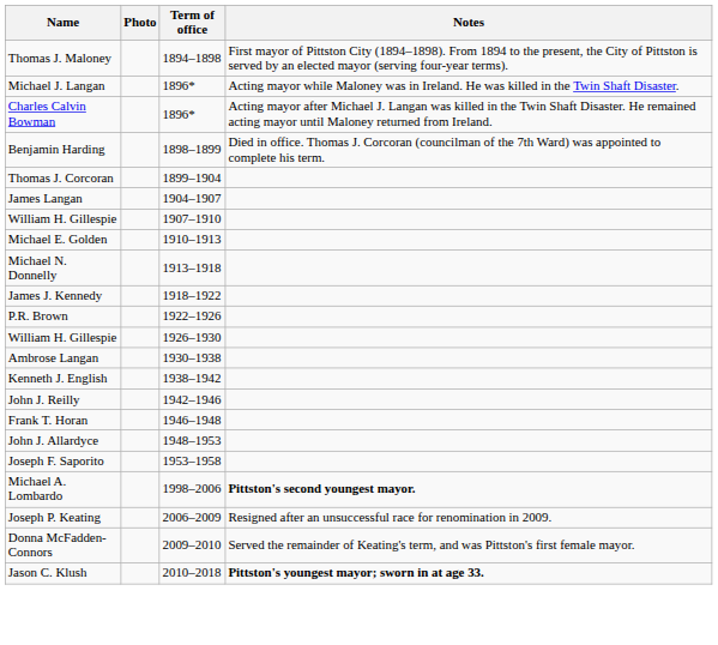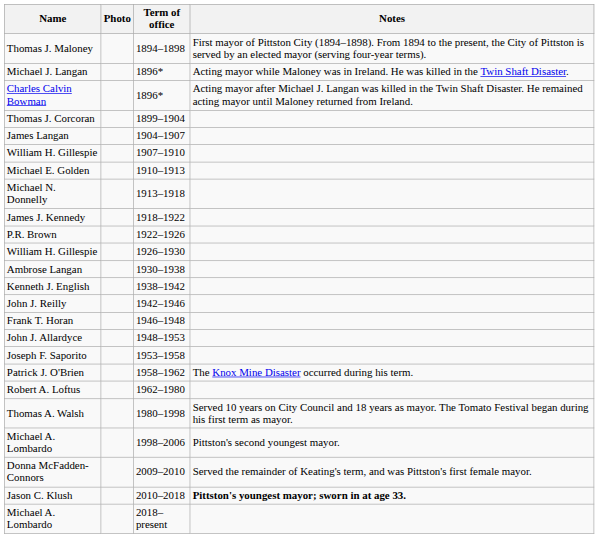- row: Benjamin Harding | 1898–1899 | Died in office. Thomas J. Corcoran (councilman of the 7th Ward) was appointed to complete his term.
+ row: Patrick J. O'Brien | 1958–1962 | The Knox Mine Disaster occurred during his term.
+ row: Robert A. Loftus | 1962–1980
+ row: Thomas A. Walsh | 1980–1998 | Served 10 years on City Council and 18 years as mayor. The Tomato Festival began during his first term as mayor.
Michael A. Lombardo / 1998–2006 | Notes: bold -> normal
- row: Joseph P. Keating | 2006–2009 | Resigned after an unsuccessful race for renomination in 2009.
+ row: Michael A. Lombardo | 2018–present
